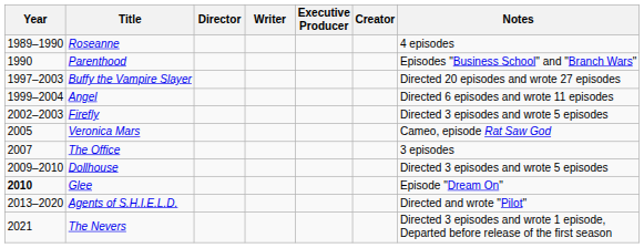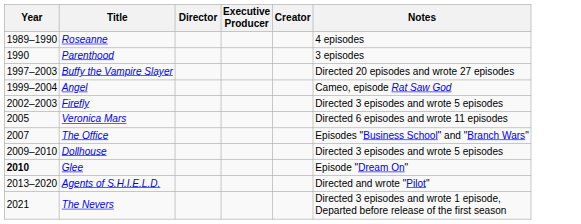- column: Writer
Parenthood | Notes: Episodes "Business School" and "Branch Wars" -> 3 episodes
Angel | Notes: Directed 6 episodes and wrote 11 episodes -> Cameo, episode Rat Saw God
Veronica Mars | Notes: Cameo, episode Rat Saw God -> Directed 6 episodes and wrote 11 episodes
The Office | Notes: 3 episodes -> Episodes "Business School" and "Branch Wars"
